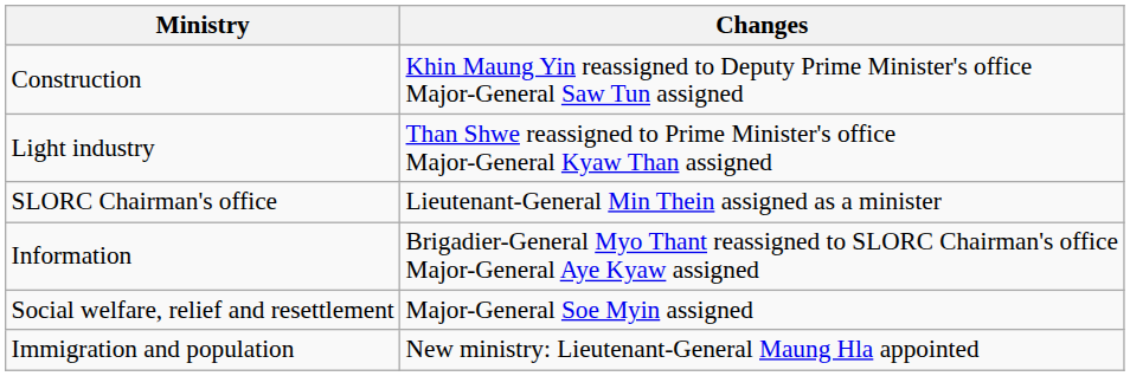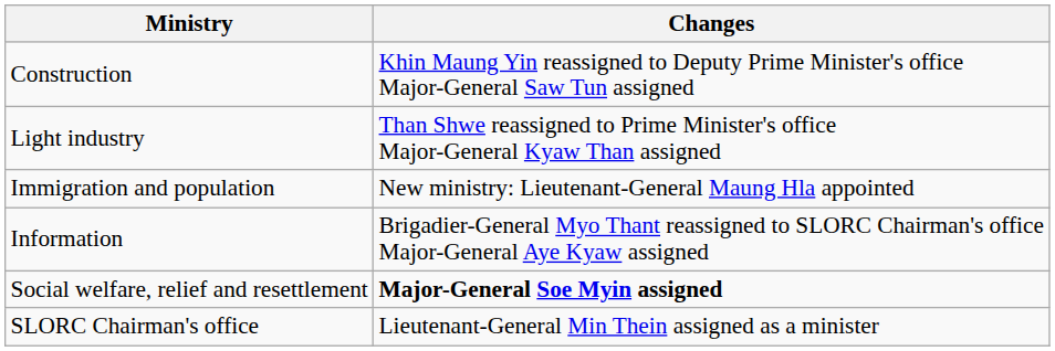rows swapped: Immigration and population <-> SLORC Chairman's office
Social welfare, relief and resettlement | Changes: normal -> bold
